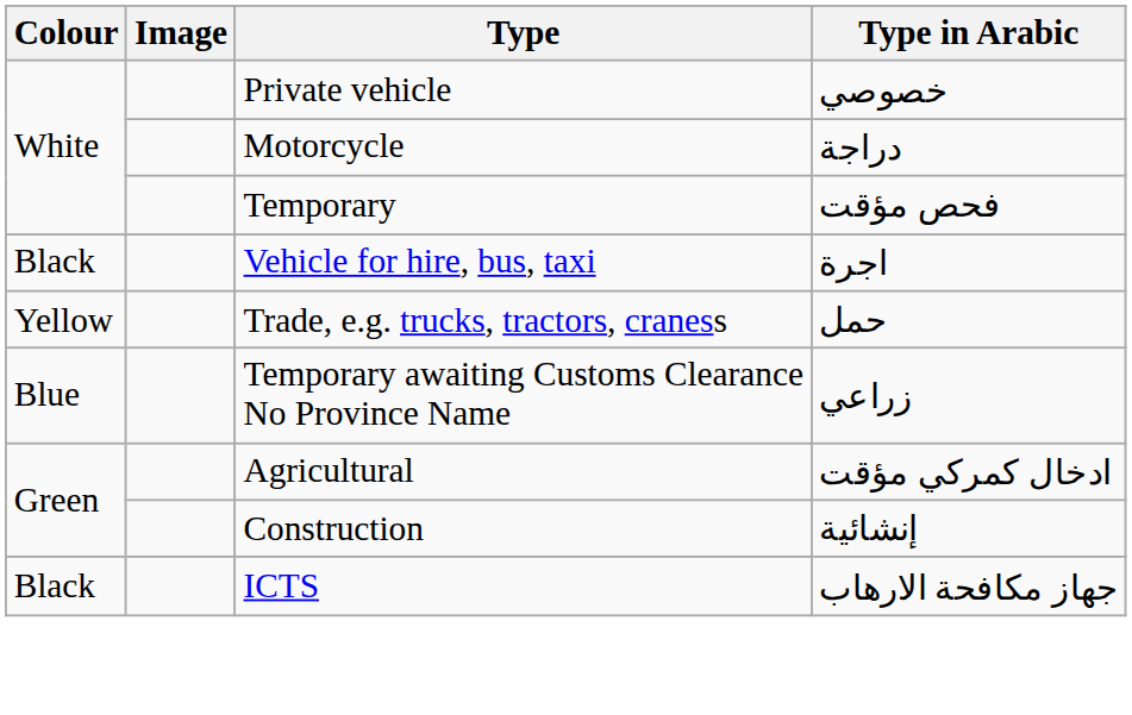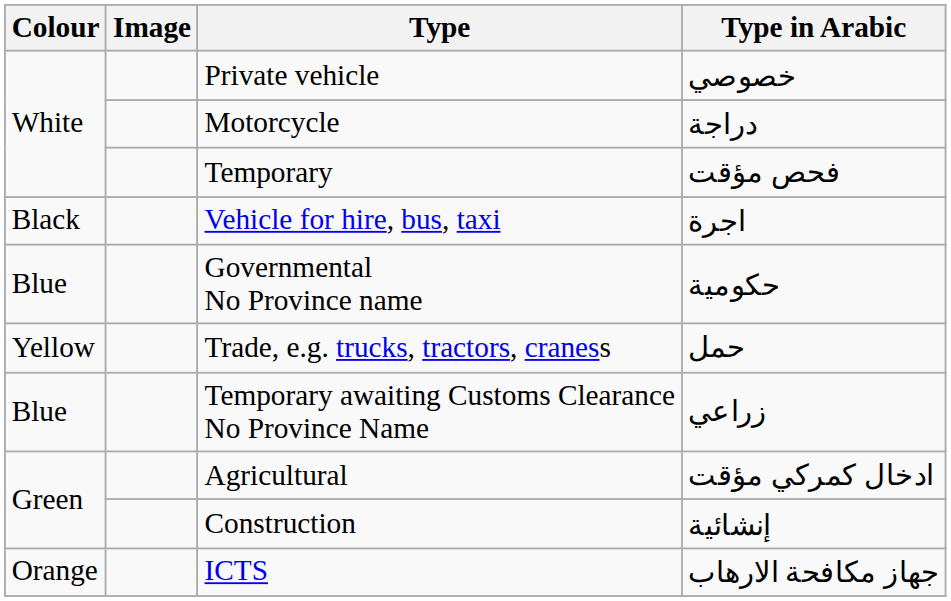+ row: Blue | Governmental No Province name | حكومية
ICTS | Colour: Black -> Orange
